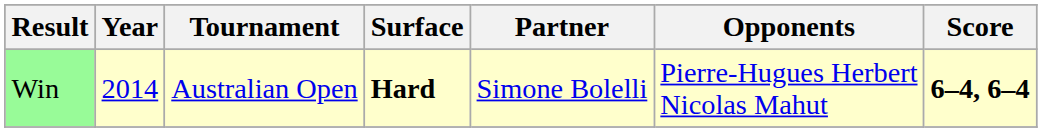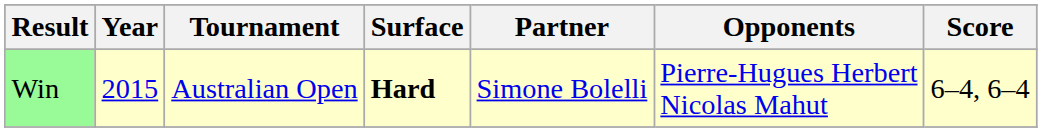Win | Year: 2014 -> 2015
Win | Score: bold -> normal
